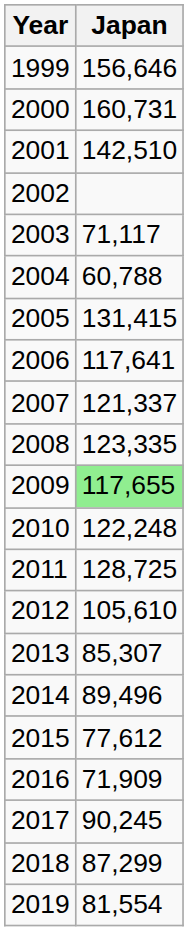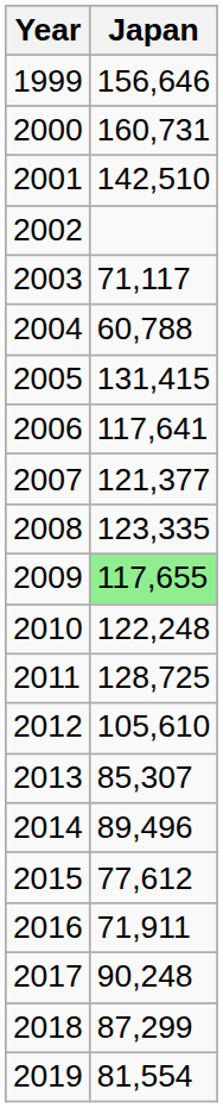2007 | Japan: 121,337 -> 121,377
2016 | Japan: 71,909 -> 71,911
2017 | Japan: 90,245 -> 90,248
